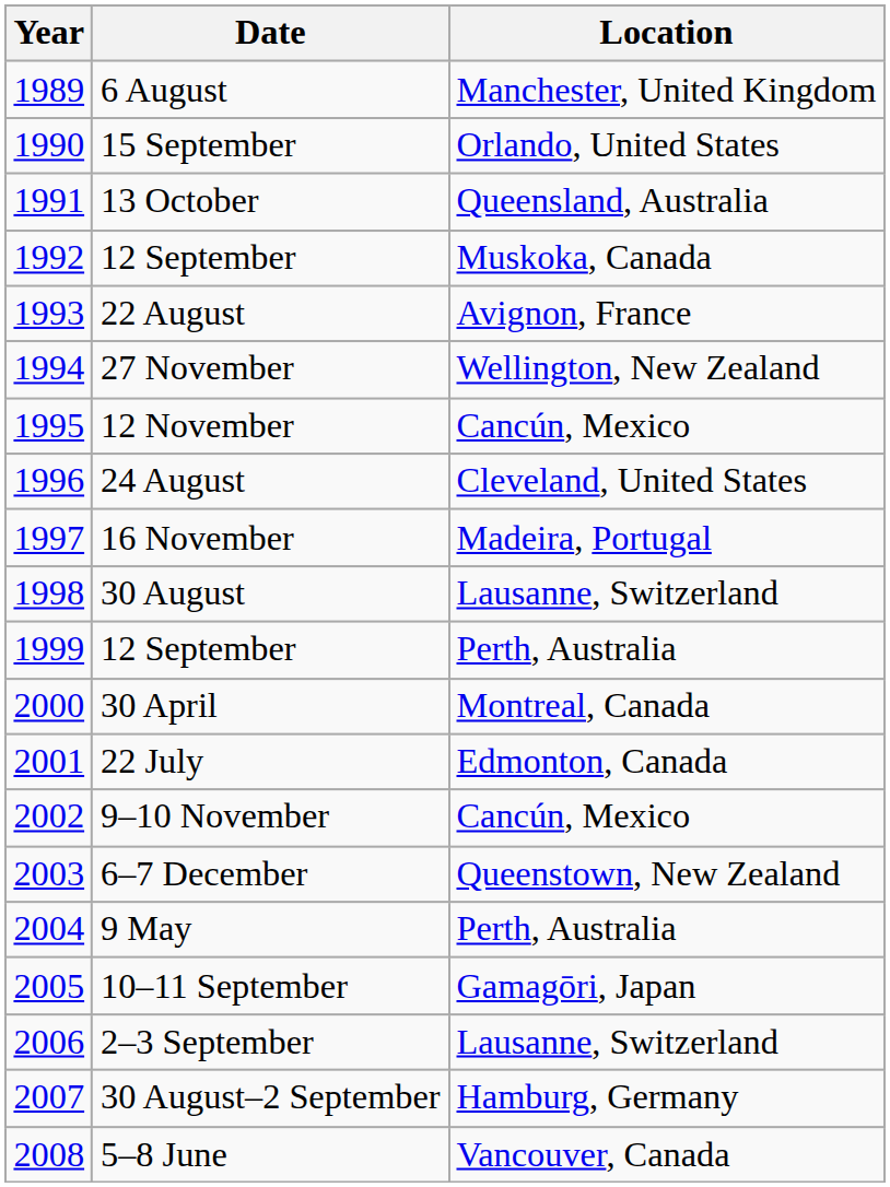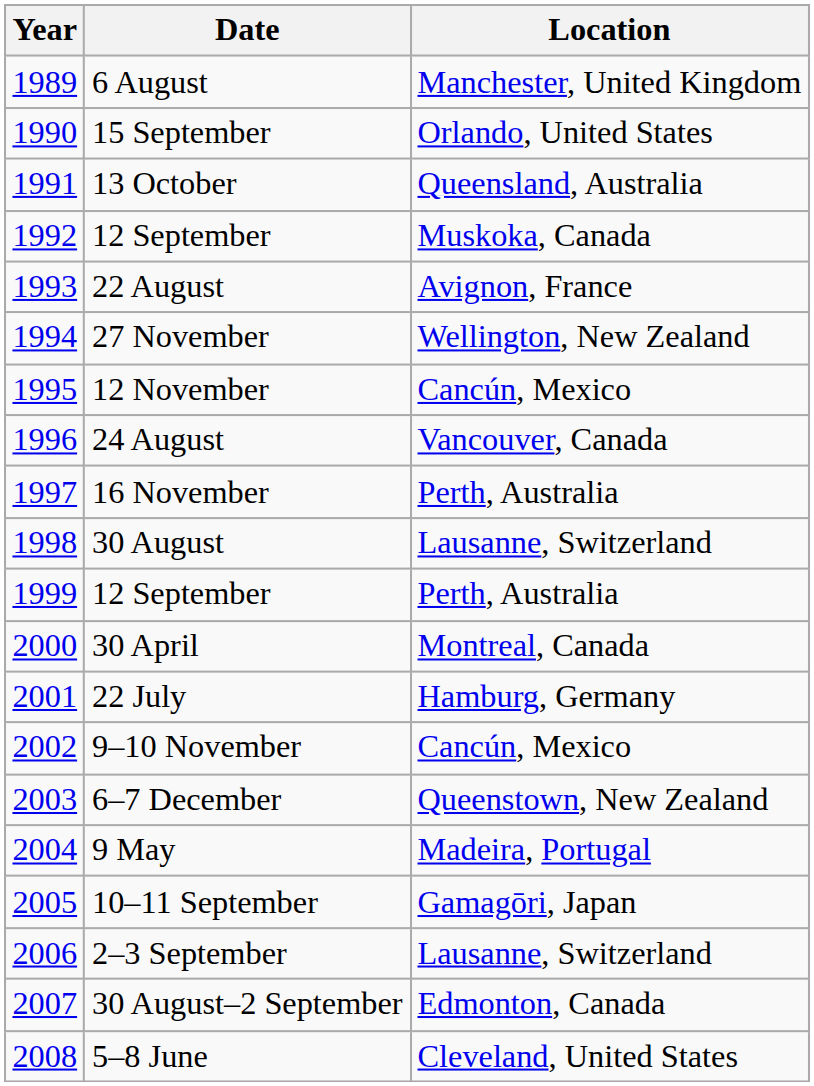24 August | Location: Cleveland, United States -> Vancouver, Canada
16 November | Location: Madeira, Portugal -> Perth, Australia
22 July | Location: Edmonton, Canada -> Hamburg, Germany
9 May | Location: Perth, Australia -> Madeira, Portugal
30 August–2 September | Location: Hamburg, Germany -> Edmonton, Canada
5–8 June | Location: Vancouver, Canada -> Cleveland, United States
